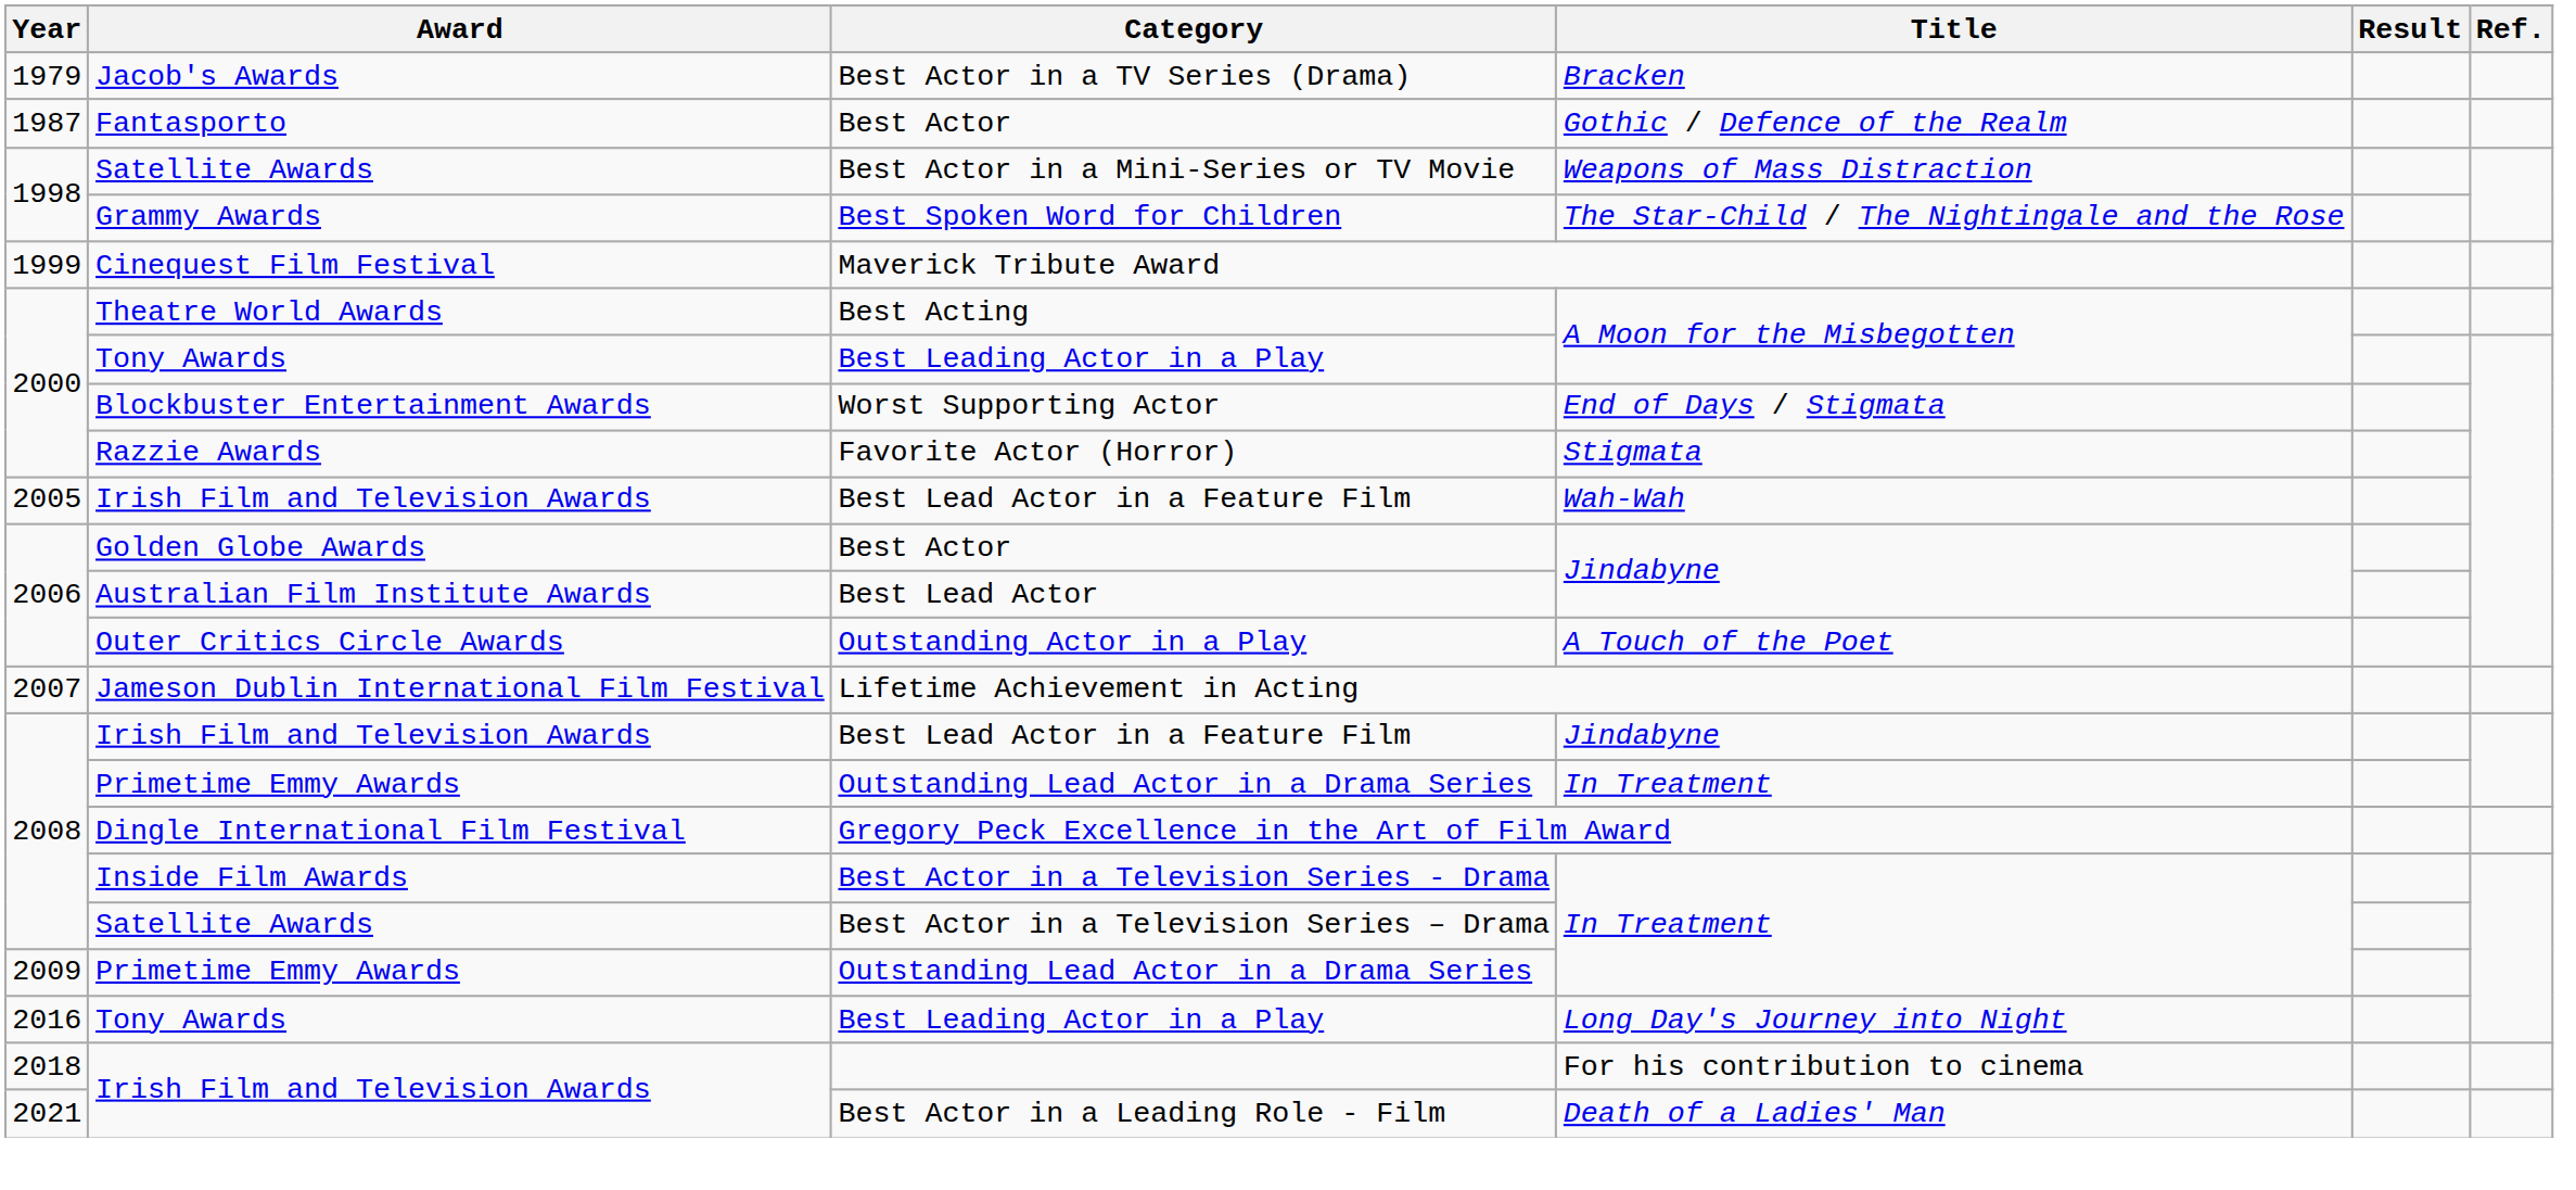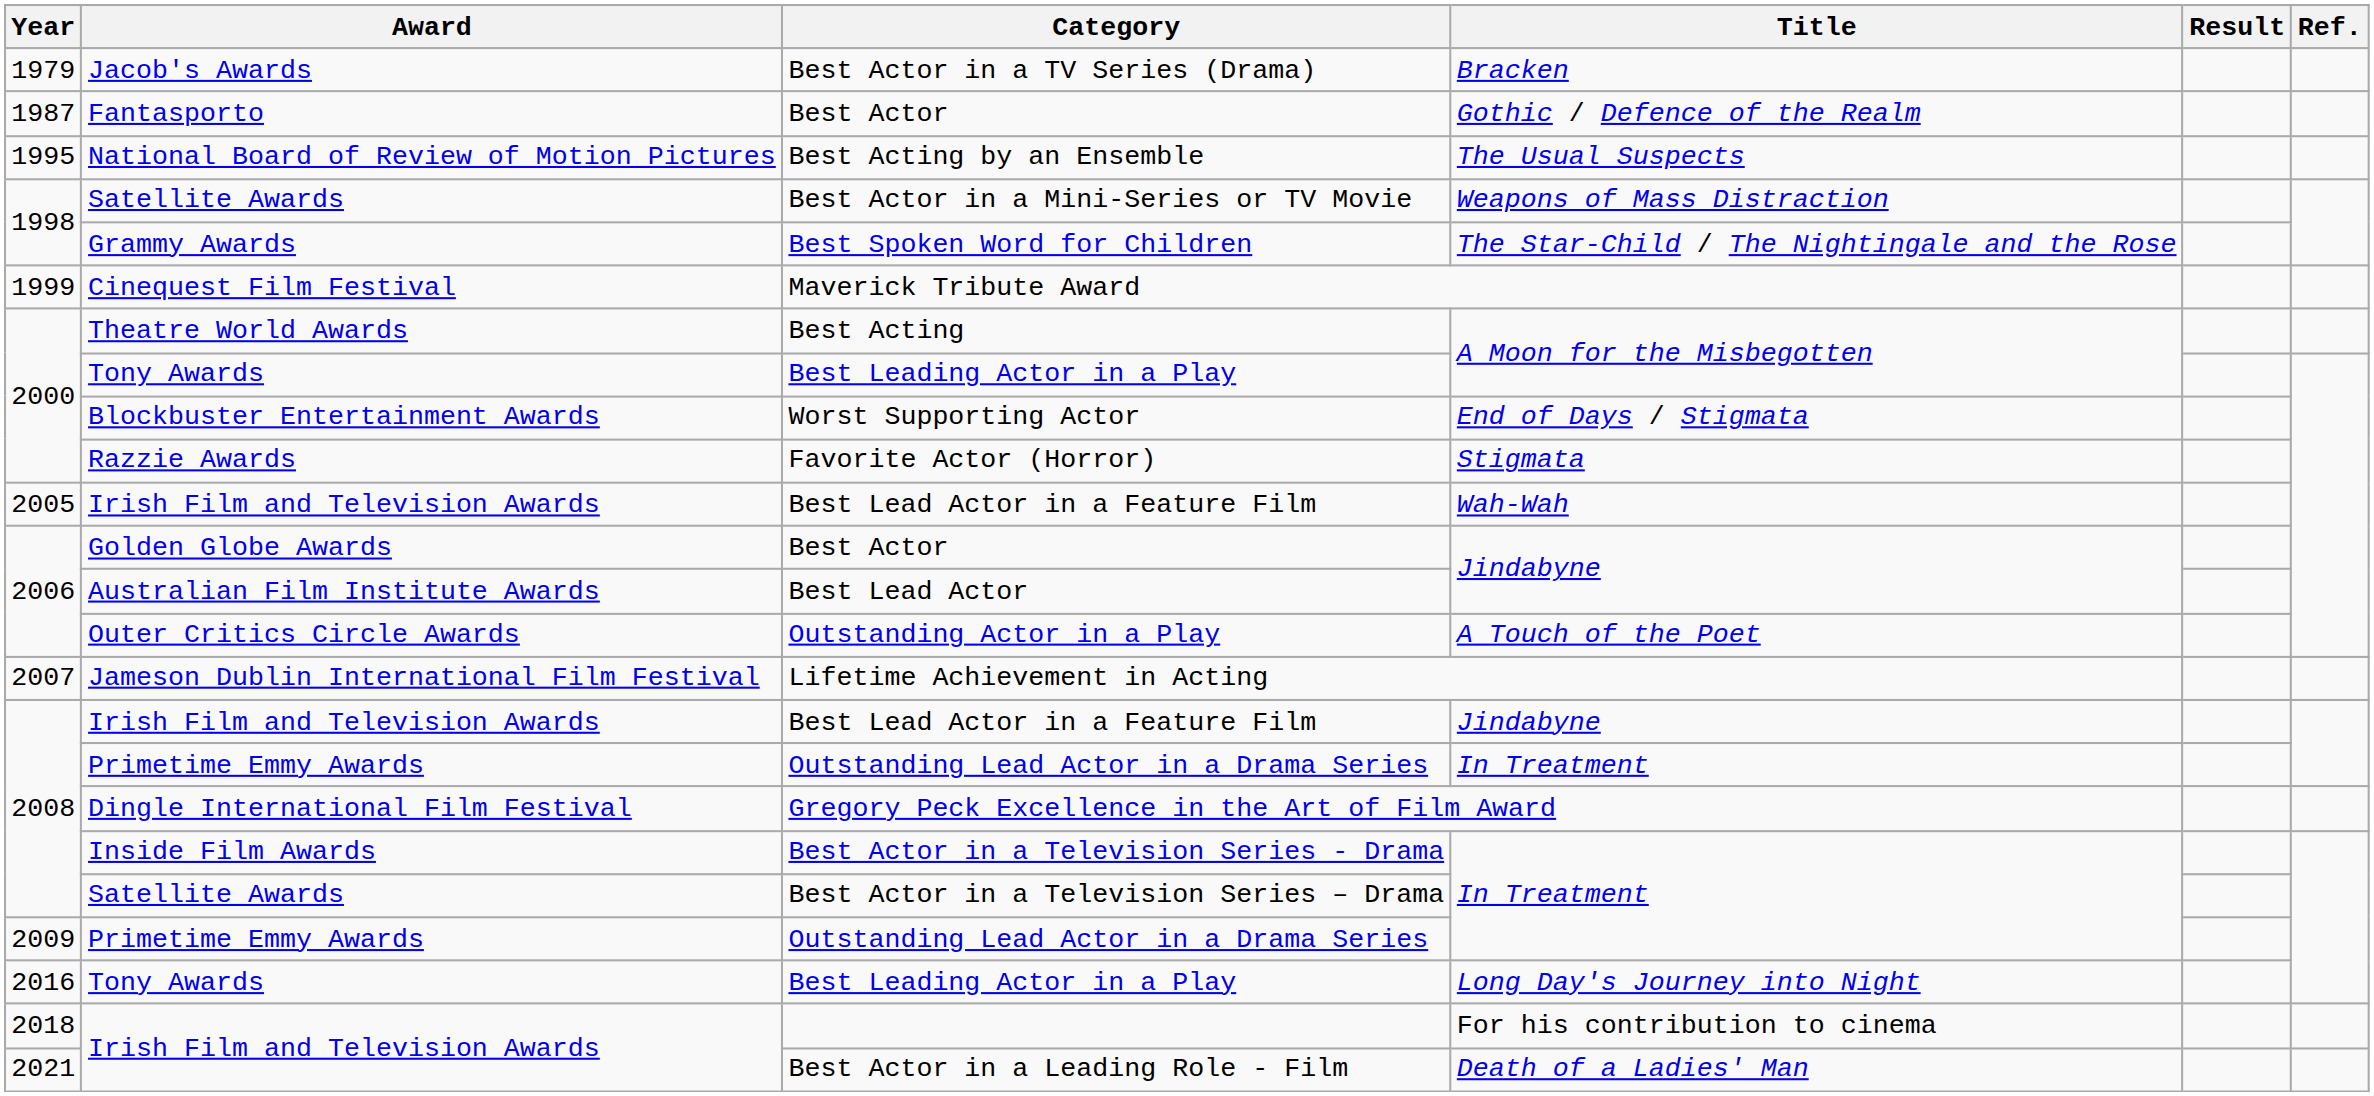+ row: 1995 | National Board of Review of Motion Pictures | Best Acting by an Ensemble | The Usual Suspects
